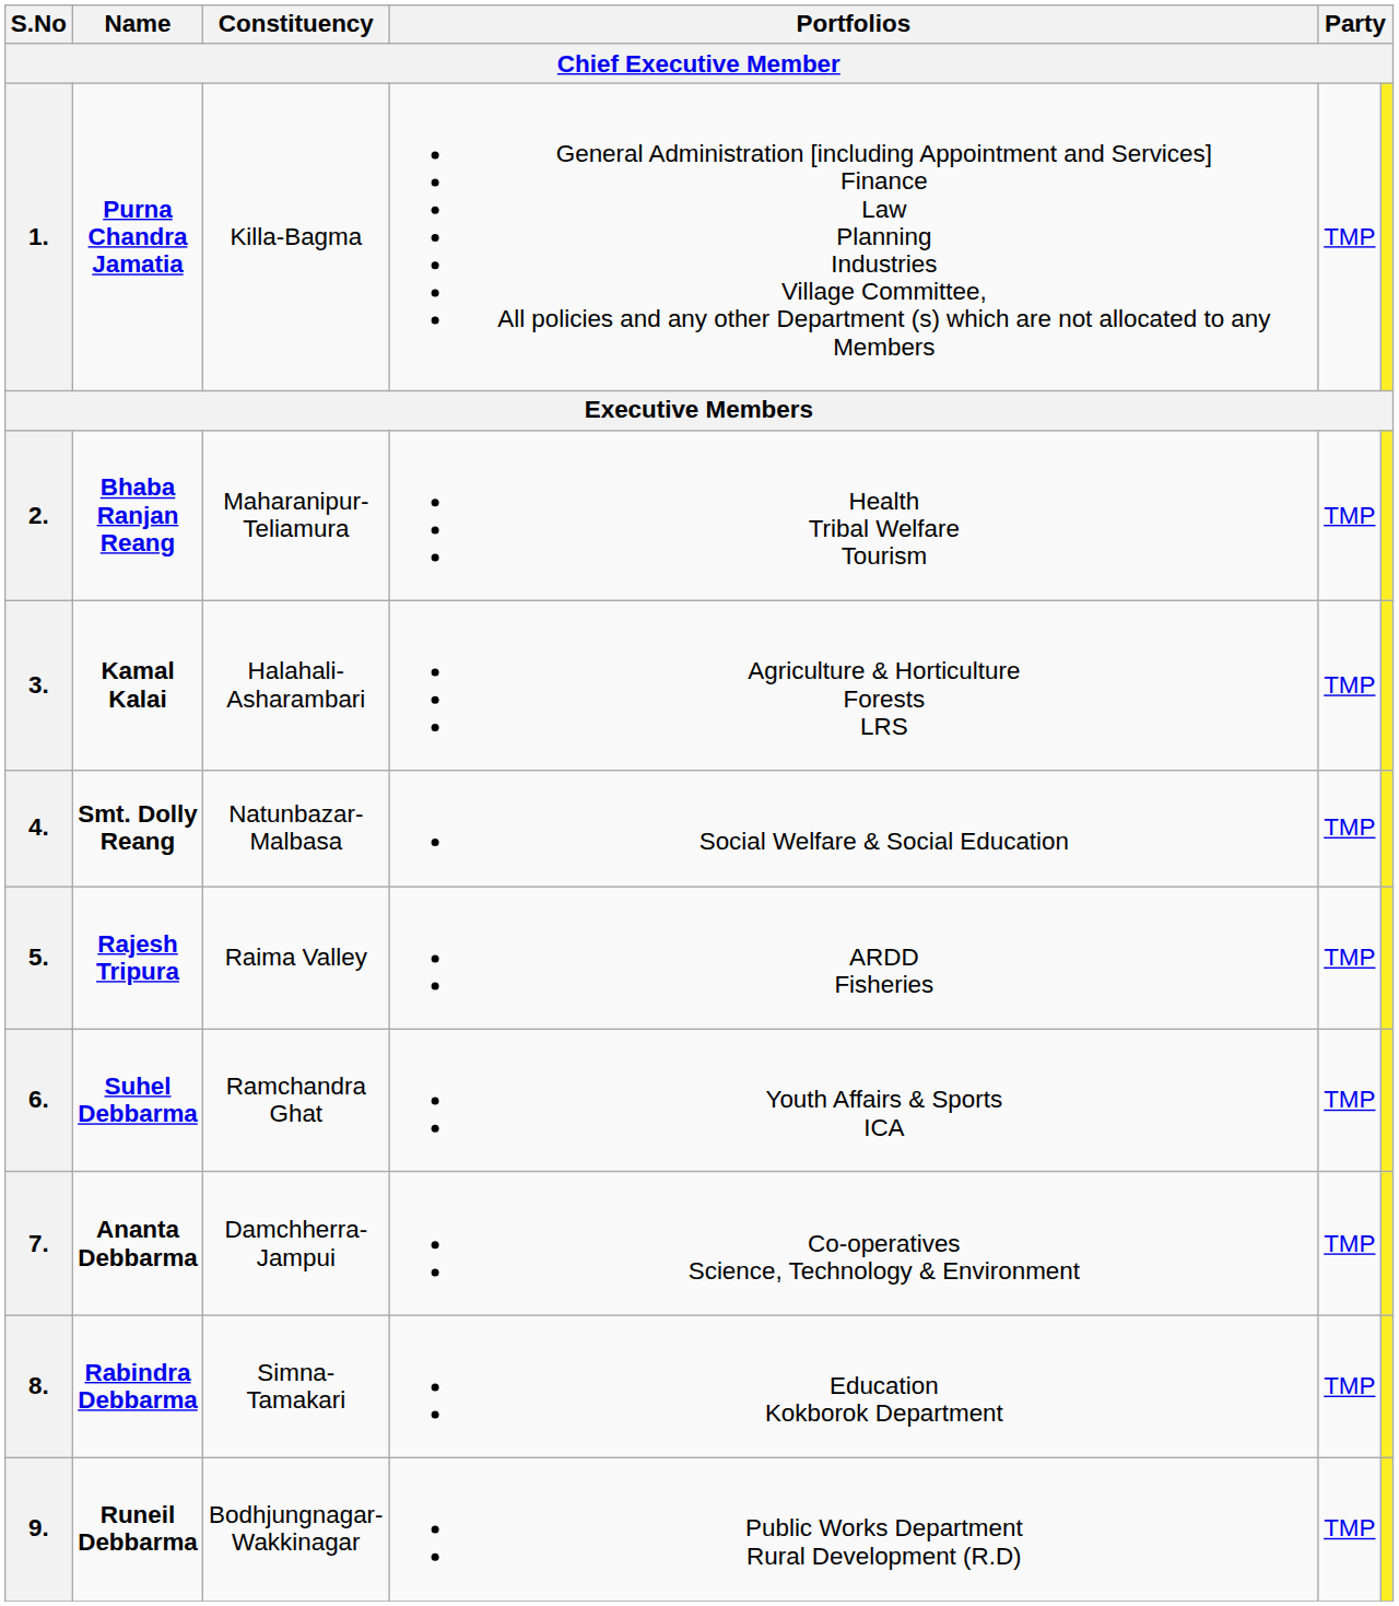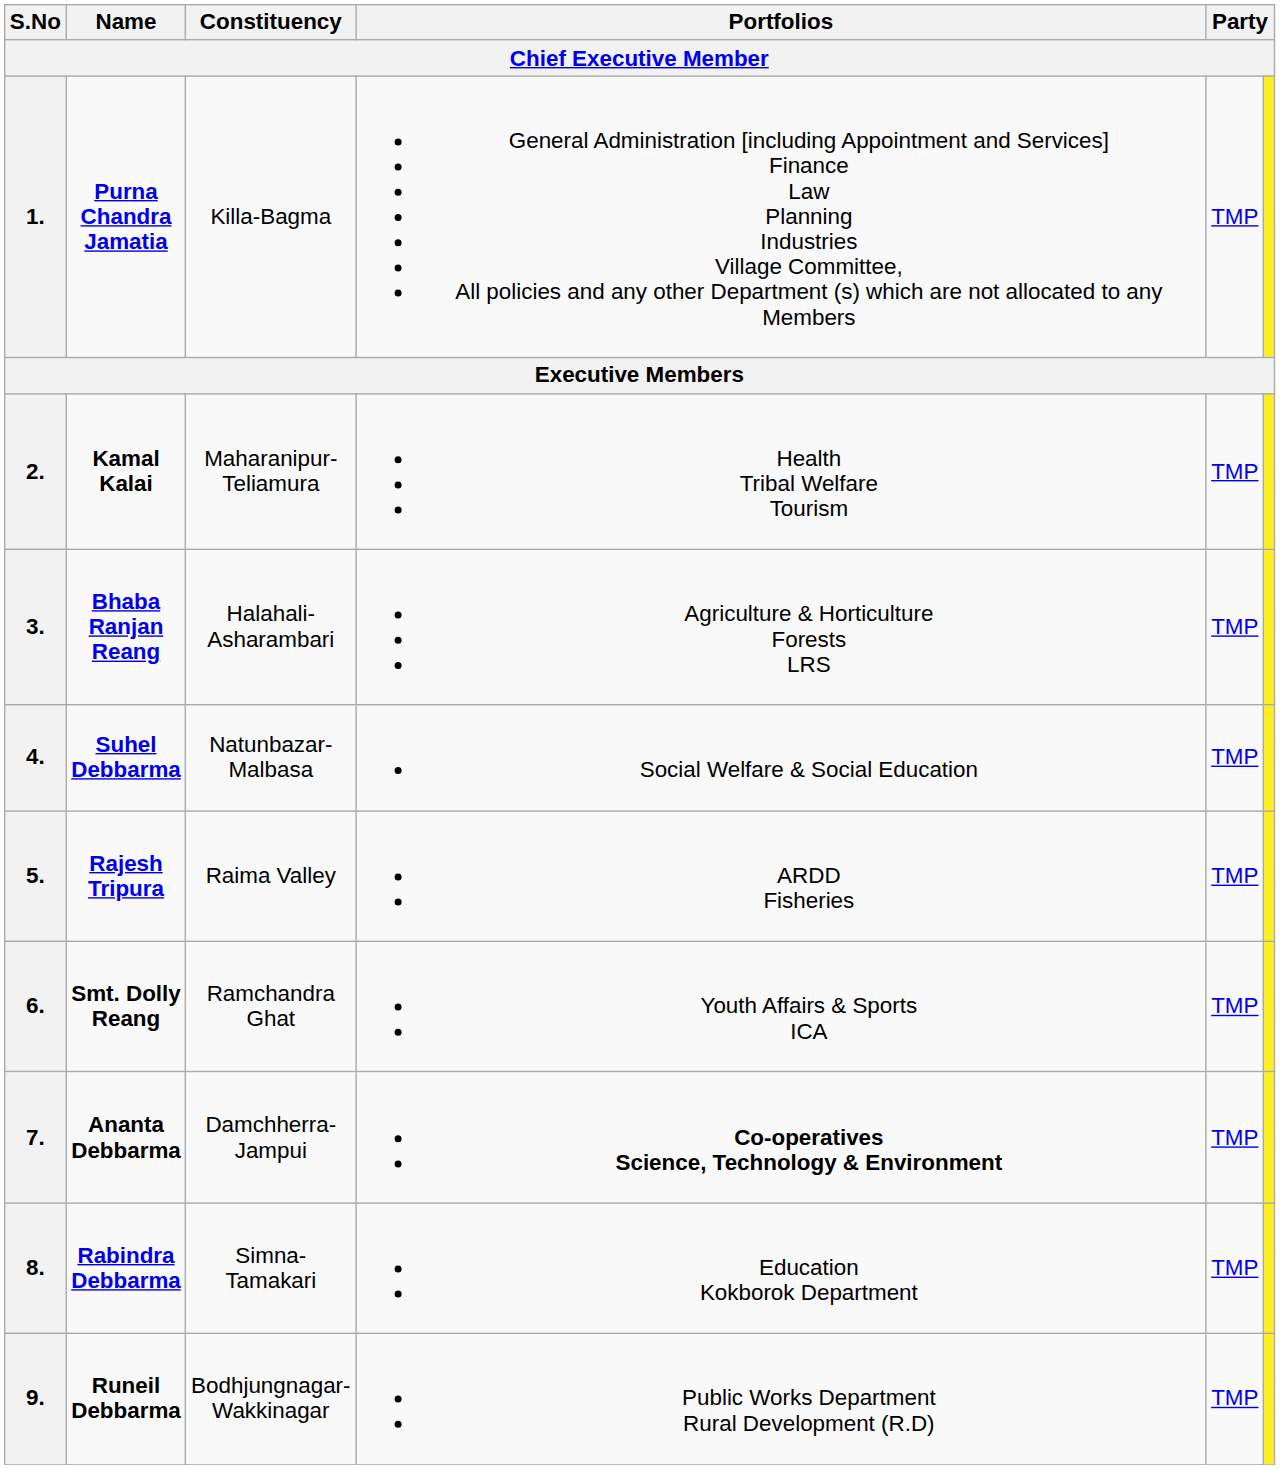2. | Name / Chief Executive Member: Bhaba Ranjan Reang -> Kamal Kalai
3. | Name / Chief Executive Member: Kamal Kalai -> Bhaba Ranjan Reang
4. | Name / Chief Executive Member: Smt. Dolly Reang -> Suhel Debbarma
6. | Name / Chief Executive Member: Suhel Debbarma -> Smt. Dolly Reang
7. | Portfolios / Chief Executive Member: normal -> bold
